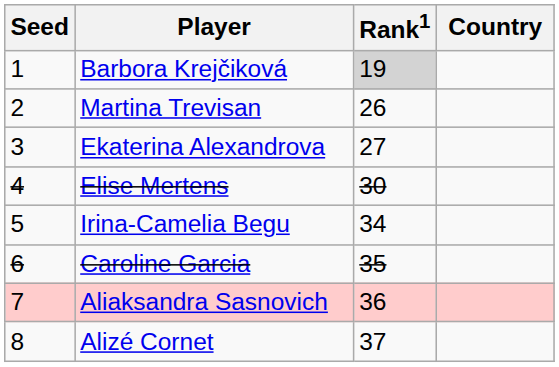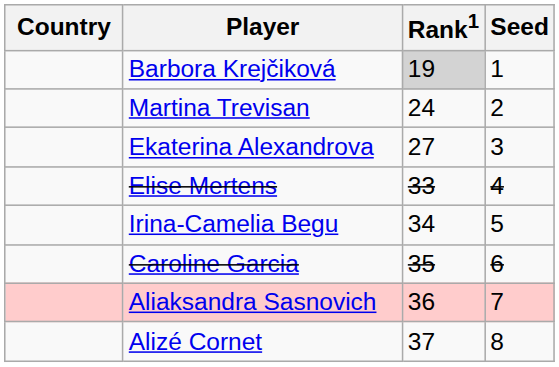columns swapped: Country <-> Seed
Martina Trevisan | Rank1: 26 -> 24
Elise Mertens | Rank1: 30 -> 33
